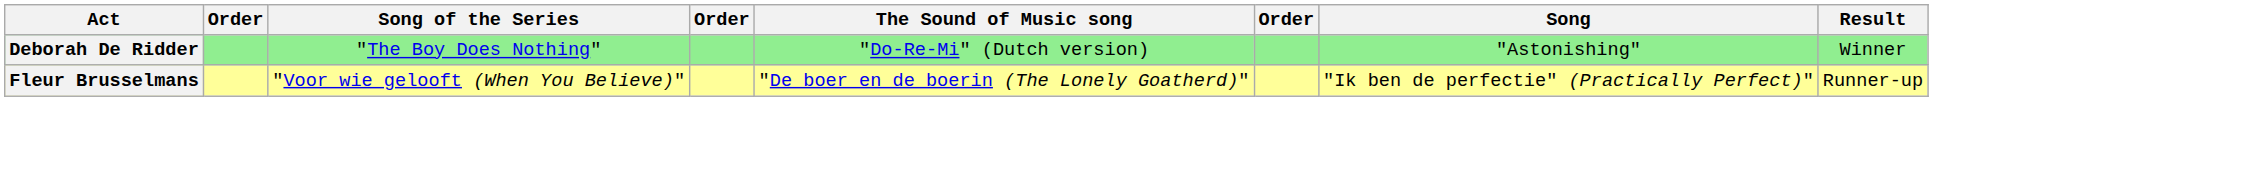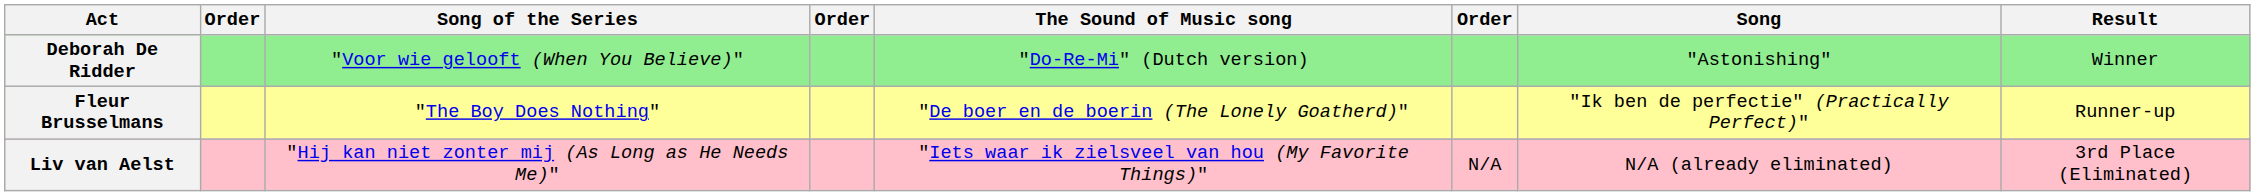Deborah De Ridder | Song of the Series: "The Boy Does Nothing" -> "Voor wie gelooft (When You Believe)"
Fleur Brusselmans | Song of the Series: "Voor wie gelooft (When You Believe)" -> "The Boy Does Nothing"
+ row: Liv van Aelst | "Hij kan niet zonter mij (As Long as He Needs Me)" | "Iets waar ik zielsveel van hou (My Favorite Things)" | N/A | N/A (already eliminated) | 3rd Place (Eliminated)
